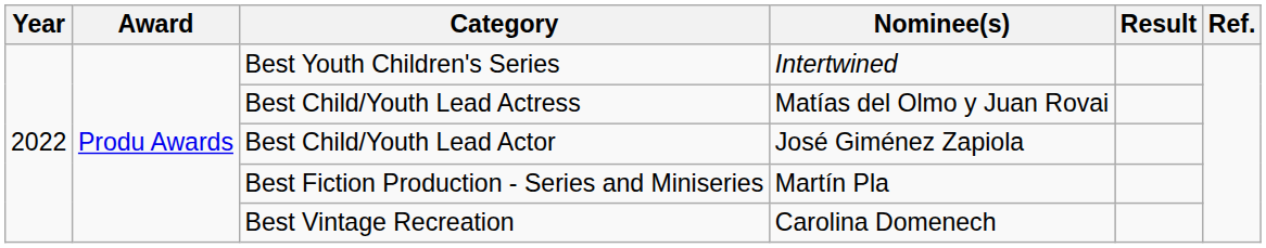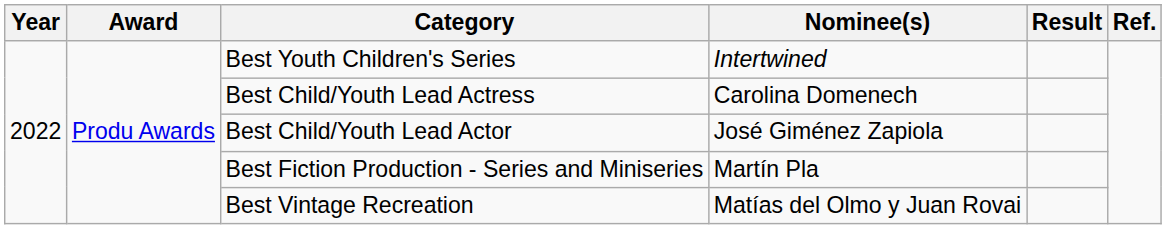Best Child/Youth Lead Actress | Nominee(s): Matías del Olmo y Juan Rovai -> Carolina Domenech
Best Vintage Recreation | Nominee(s): Carolina Domenech -> Matías del Olmo y Juan Rovai
